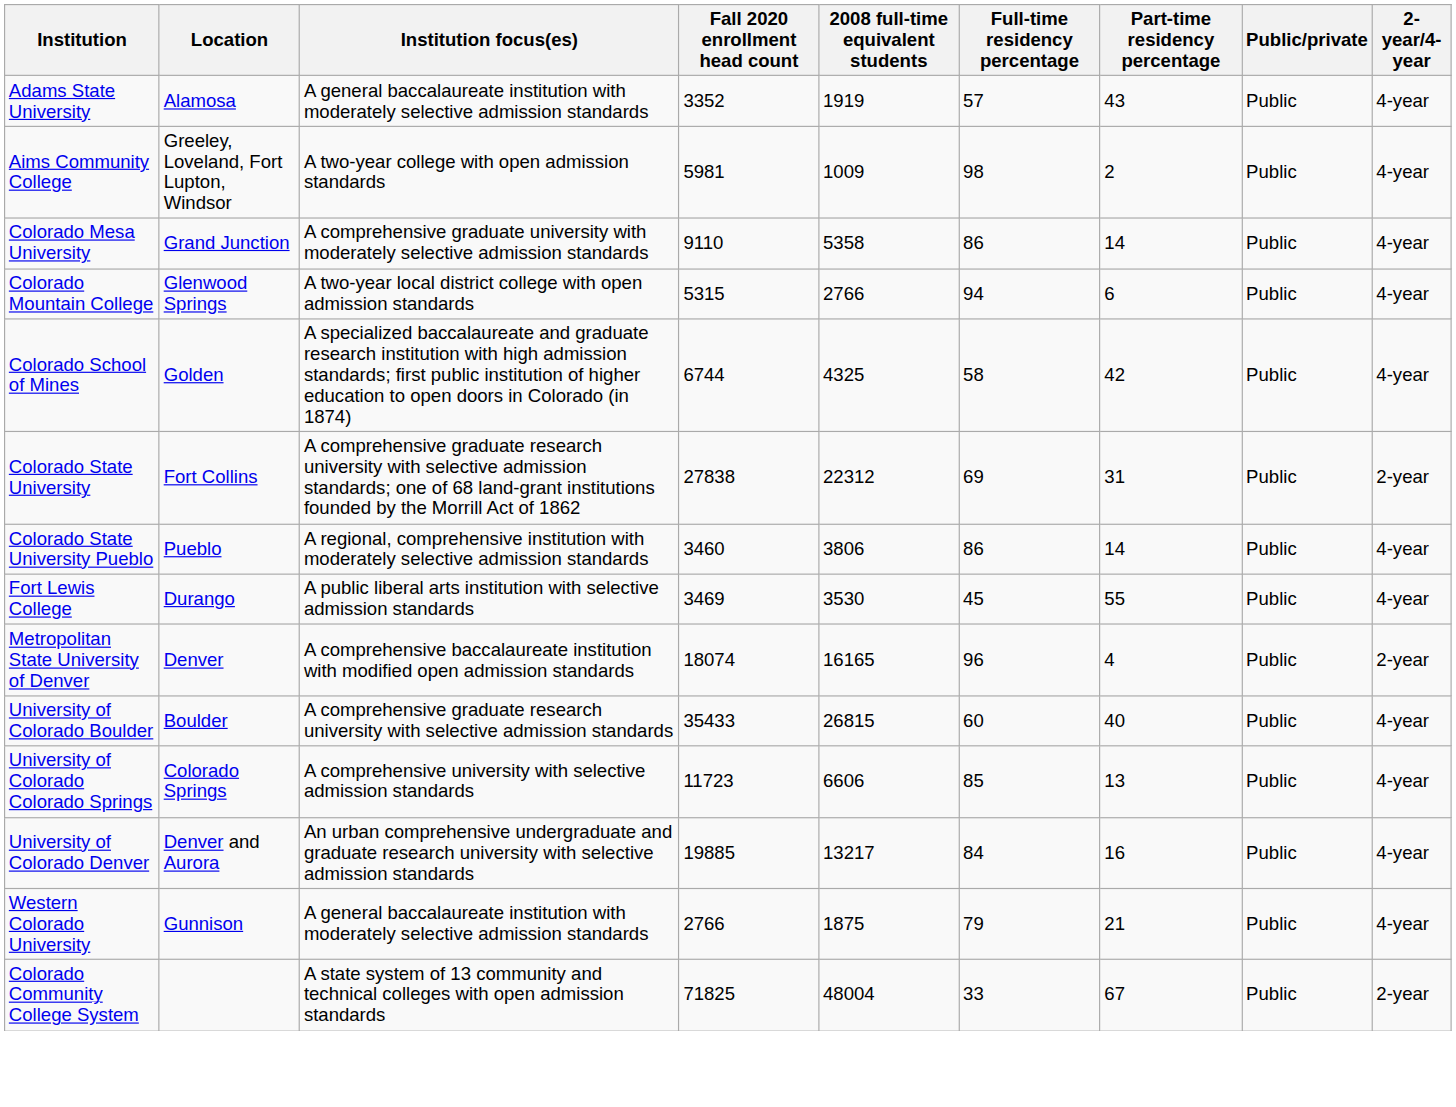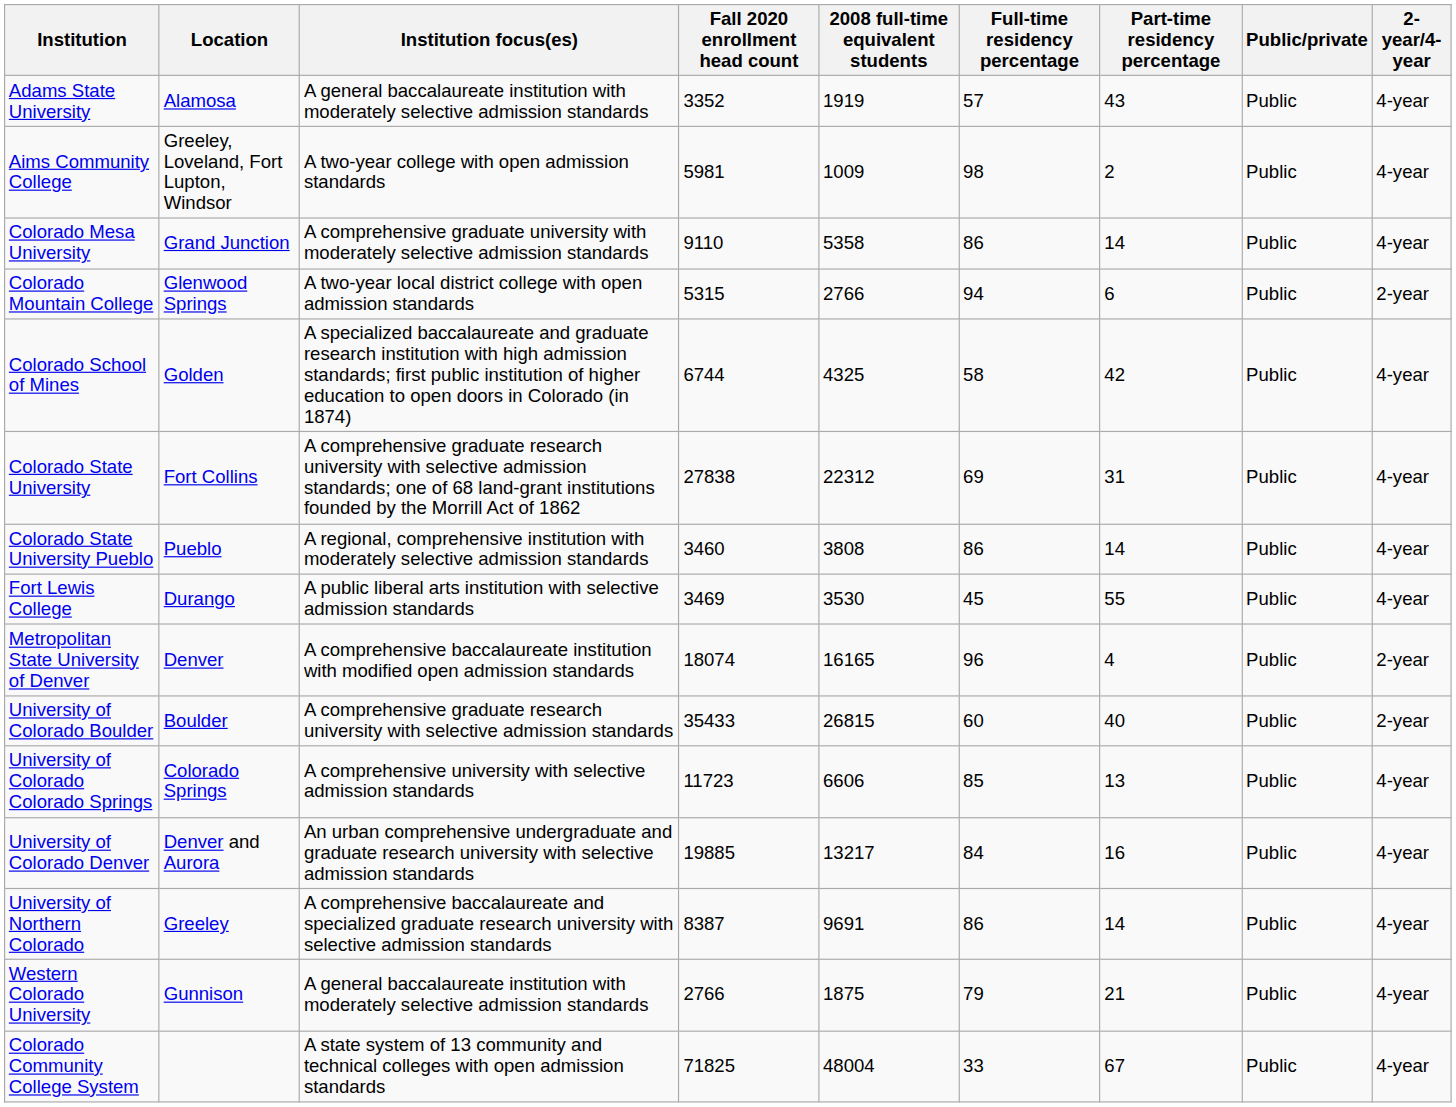Colorado Mountain College | 2-year/4-year: 4-year -> 2-year
Colorado State University | 2-year/4-year: 2-year -> 4-year
Colorado State University Pueblo | 2008 full-time equivalent students: 3806 -> 3808
University of Colorado Boulder | 2-year/4-year: 4-year -> 2-year
+ row: University of Northern Colorado | Greeley | A comprehensive baccalaureate and specialized graduate research university with selective admission standards | 8387 | 9691 | 86 | 14 | Public | 4-year
Colorado Community College System | 2-year/4-year: 2-year -> 4-year
